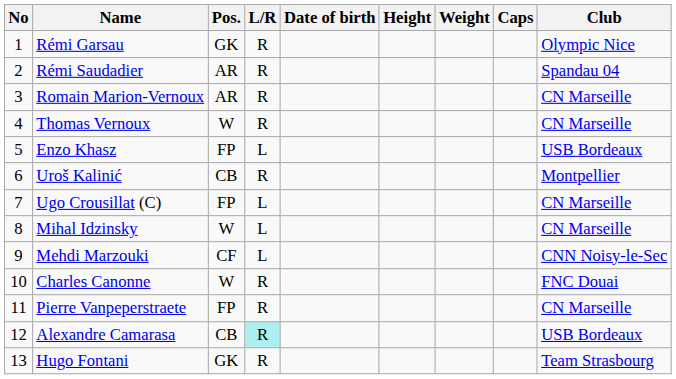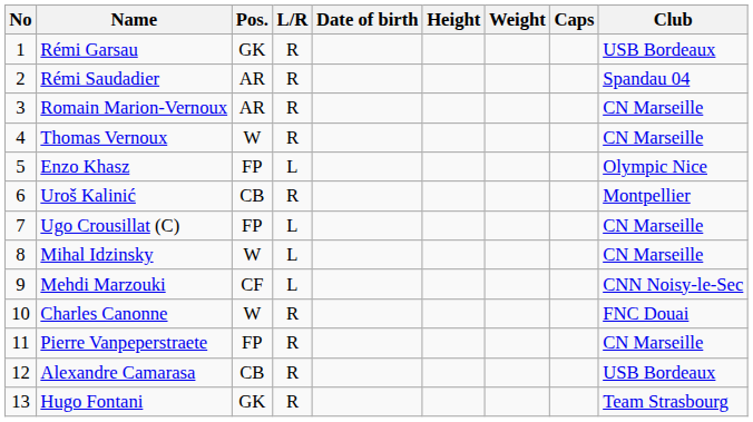Rémi Garsau | Club: Olympic Nice -> USB Bordeaux
Enzo Khasz | Club: USB Bordeaux -> Olympic Nice
Alexandre Camarasa | L/R: paleturquoise background -> no background
